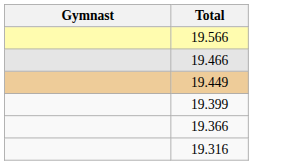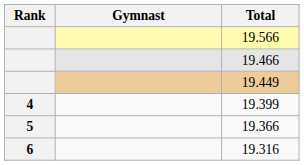+ column: Rank | 4 | 5 | 6
